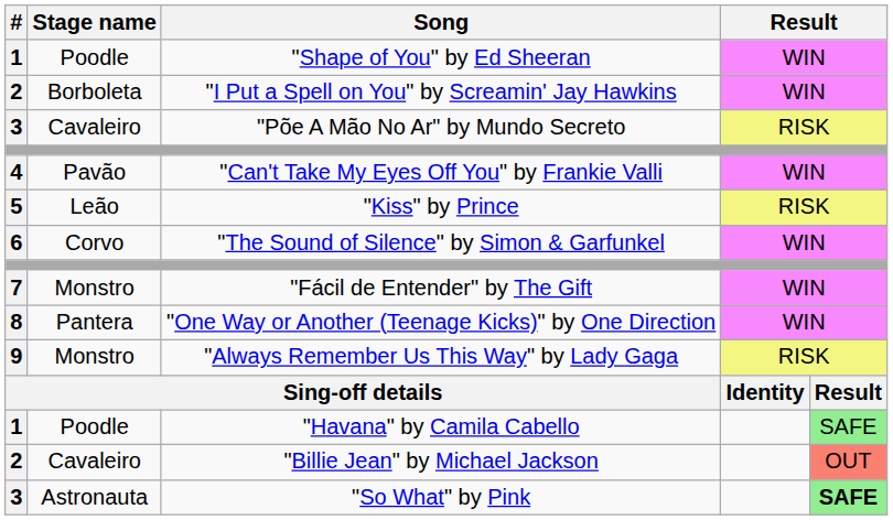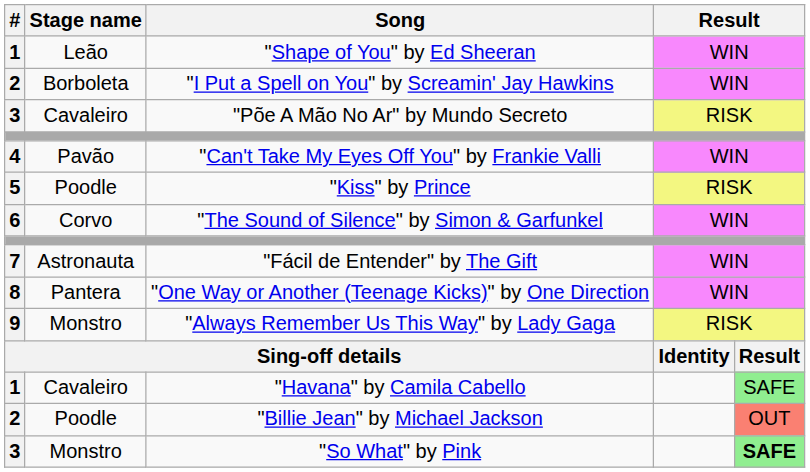"Shape of You" by Ed Sheeran | Stage name: Poodle -> Leão
"Kiss" by Prince | Stage name: Leão -> Poodle
"Fácil de Entender" by The Gift | Stage name: Monstro -> Astronauta
"Havana" by Camila Cabello | Stage name: Poodle -> Cavaleiro
"Billie Jean" by Michael Jackson | Stage name: Cavaleiro -> Poodle
"So What" by Pink | Stage name: Astronauta -> Monstro
